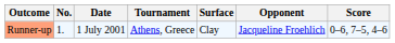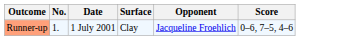- column: Tournament | Athens, Greece
